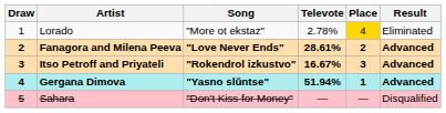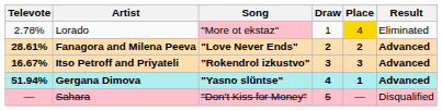columns swapped: Draw <-> Televote
Lorado | Song: no background -> pink background
